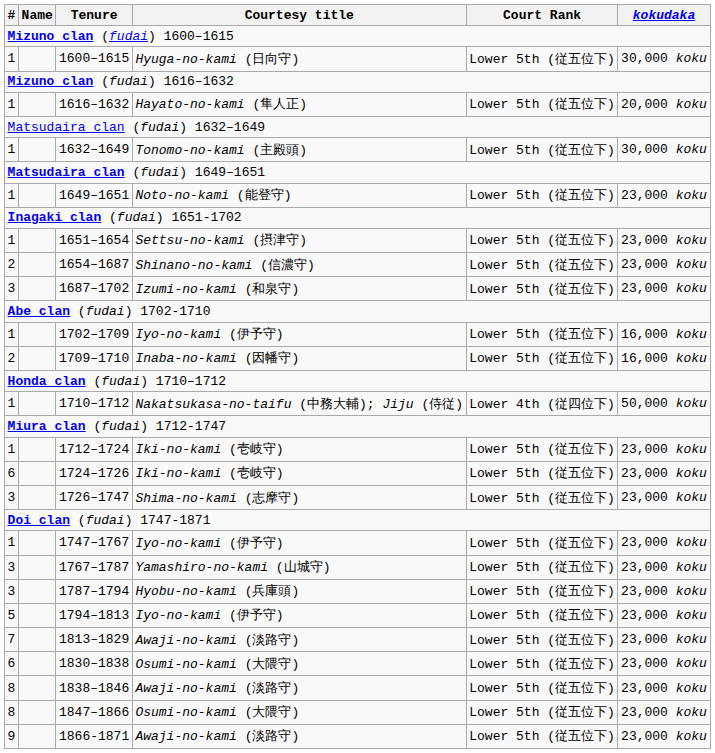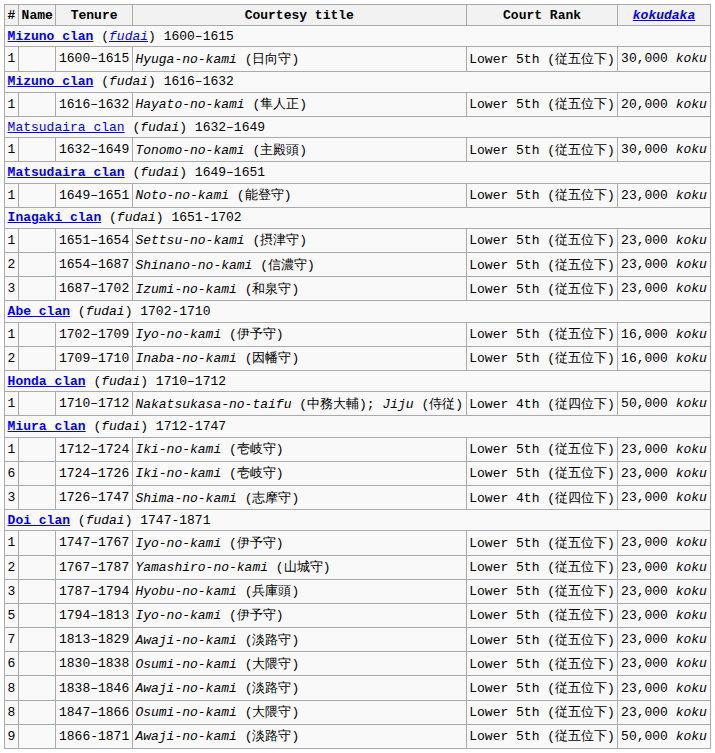1726–1747 | Court Rank: Lower 5th (従五位下) -> Lower 4th (従四位下)
1767–1787 | #: 3 -> 2
1866-1871 | kokudaka: 23,000 koku -> 50,000 koku
